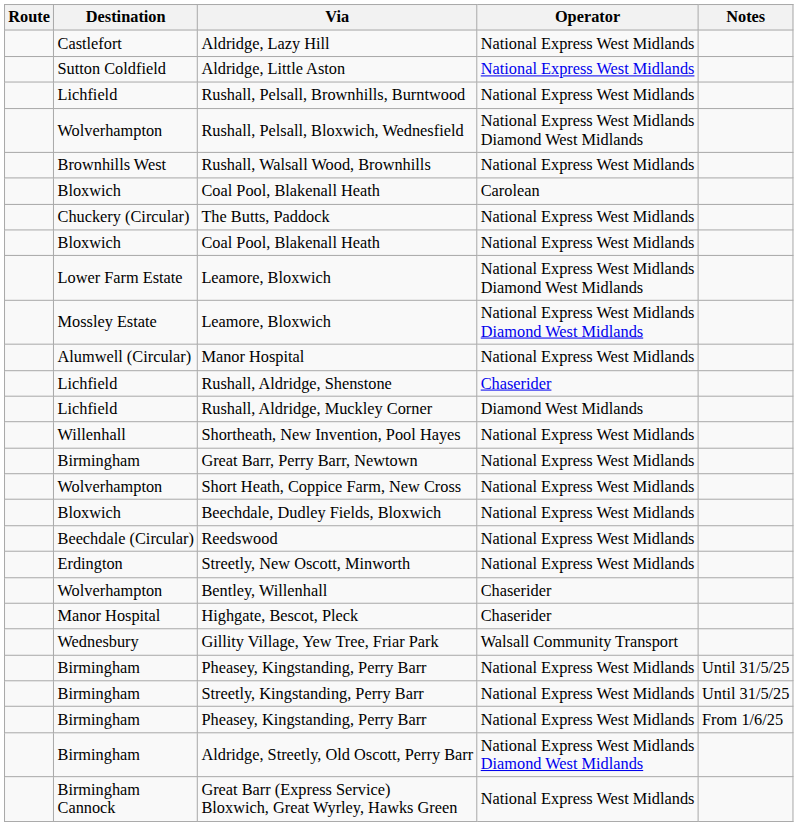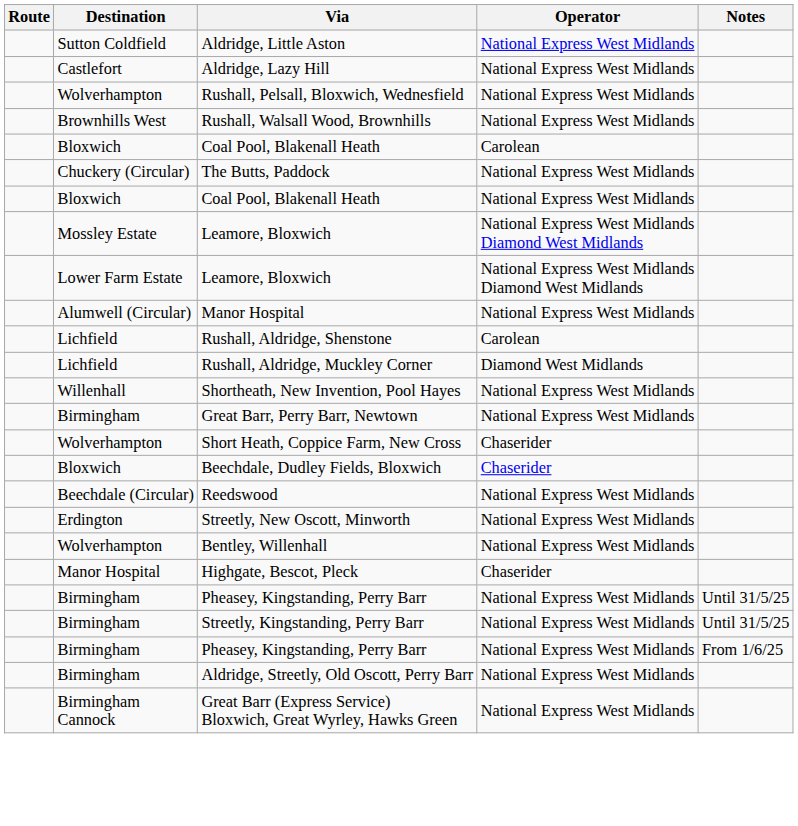rows swapped: Aldridge, Little Aston <-> Aldridge, Lazy Hill
- row: Lichfield | Rushall, Pelsall, Brownhills, Burntwood | National Express West Midlands
Rushall, Pelsall, Bloxwich, Wednesfield | Operator: National Express West Midlands Diamond West Midlands -> National Express West Midlands
rows swapped: Mossley Estate / Leamore, Bloxwich <-> Lower Farm Estate / Leamore, Bloxwich
Rushall, Aldridge, Shenstone | Operator: Chaserider -> Carolean
Short Heath, Coppice Farm, New Cross | Operator: National Express West Midlands -> Chaserider
Beechdale, Dudley Fields, Bloxwich | Operator: National Express West Midlands -> Chaserider
Bentley, Willenhall | Operator: Chaserider -> National Express West Midlands
- row: Wednesbury | Gillity Village, Yew Tree, Friar Park | Walsall Community Transport
Aldridge, Streetly, Old Oscott, Perry Barr | Operator: National Express West Midlands Diamond West Midlands -> National Express West Midlands
